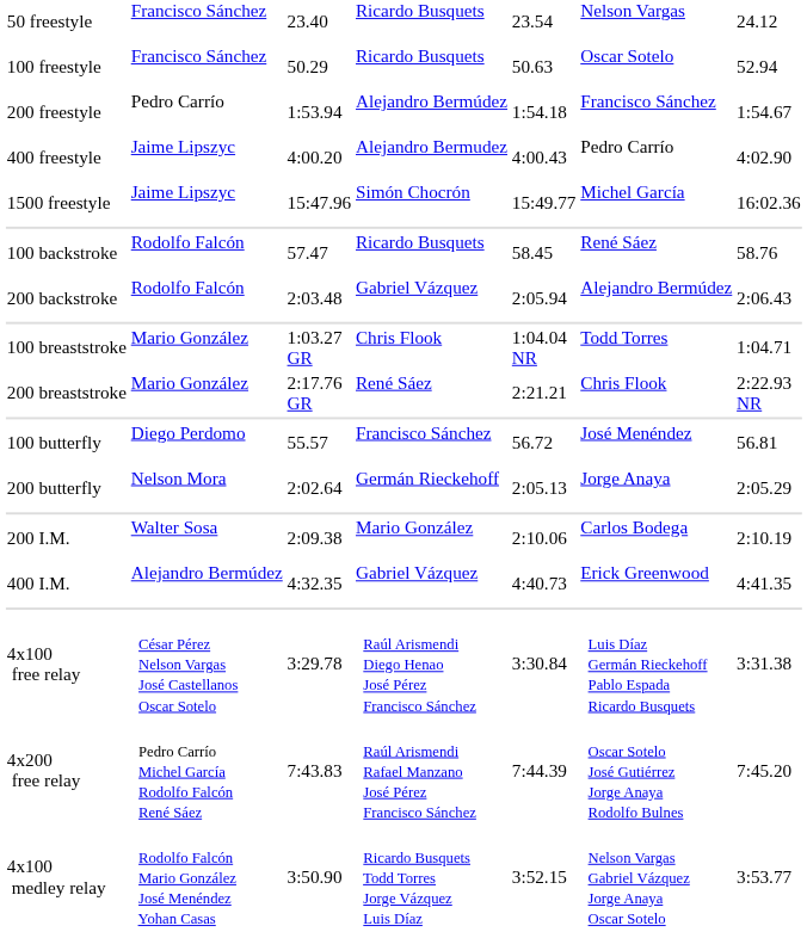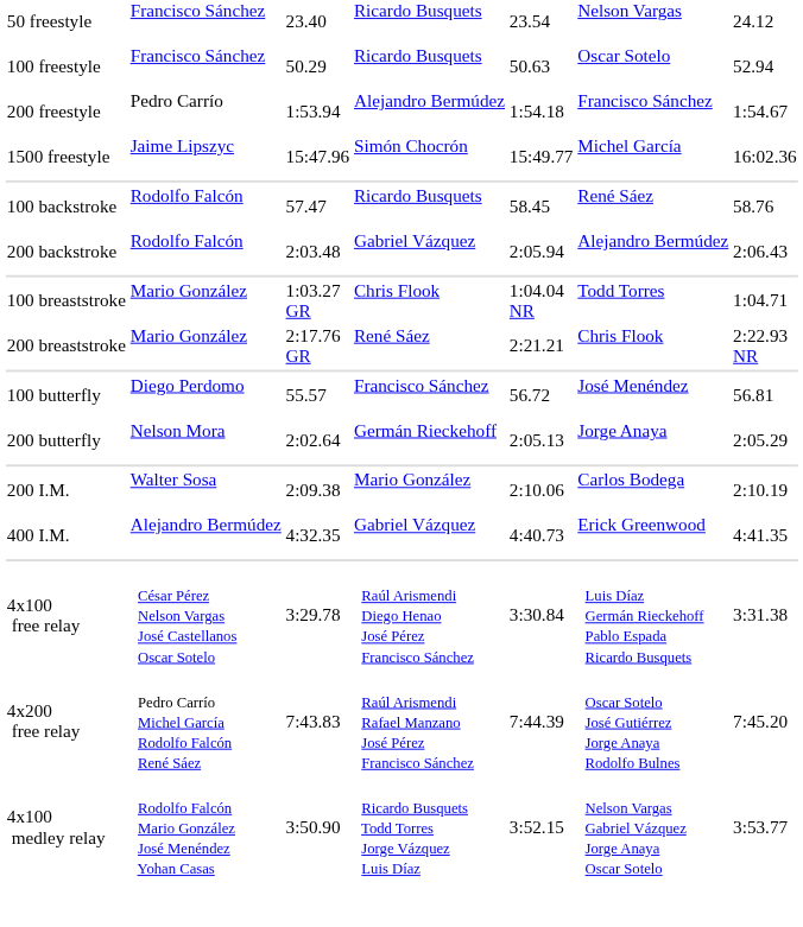- row: 400 freestyle | Jaime Lipszyc | 4:00.20 | Alejandro Bermudez | 4:00.43 | Pedro Carrío | 4:02.90
